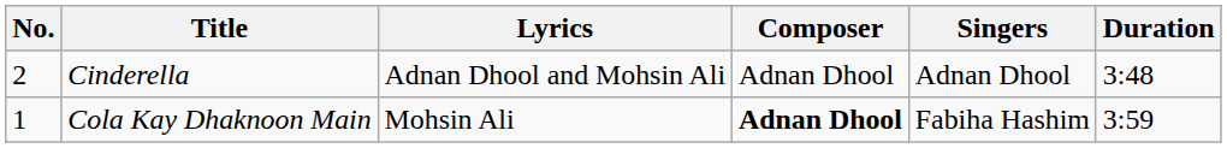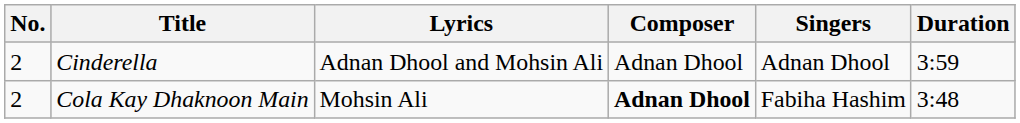Cinderella | Duration: 3:48 -> 3:59
Cola Kay Dhaknoon Main | No.: 1 -> 2
Cola Kay Dhaknoon Main | Duration: 3:59 -> 3:48
